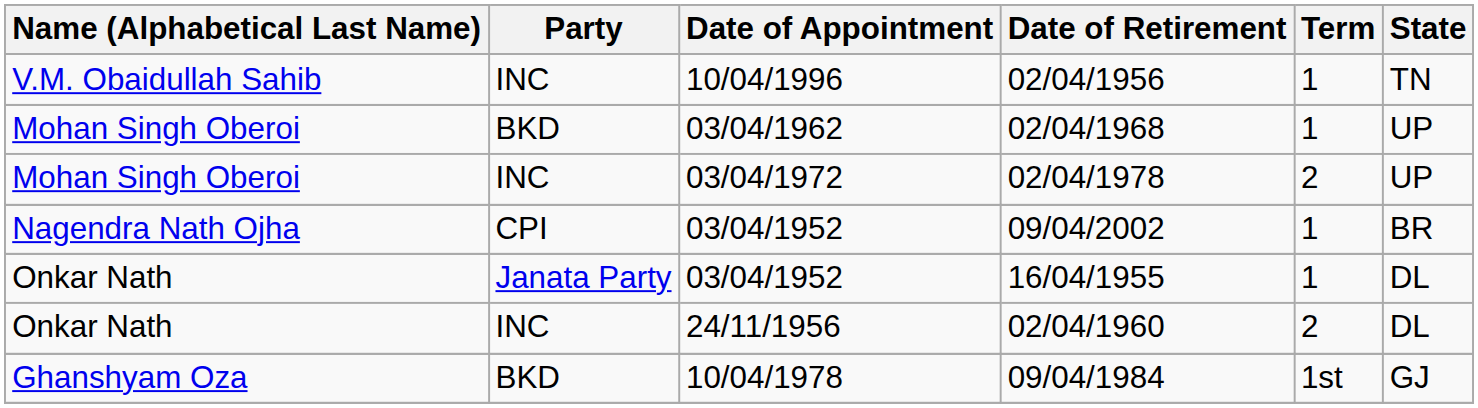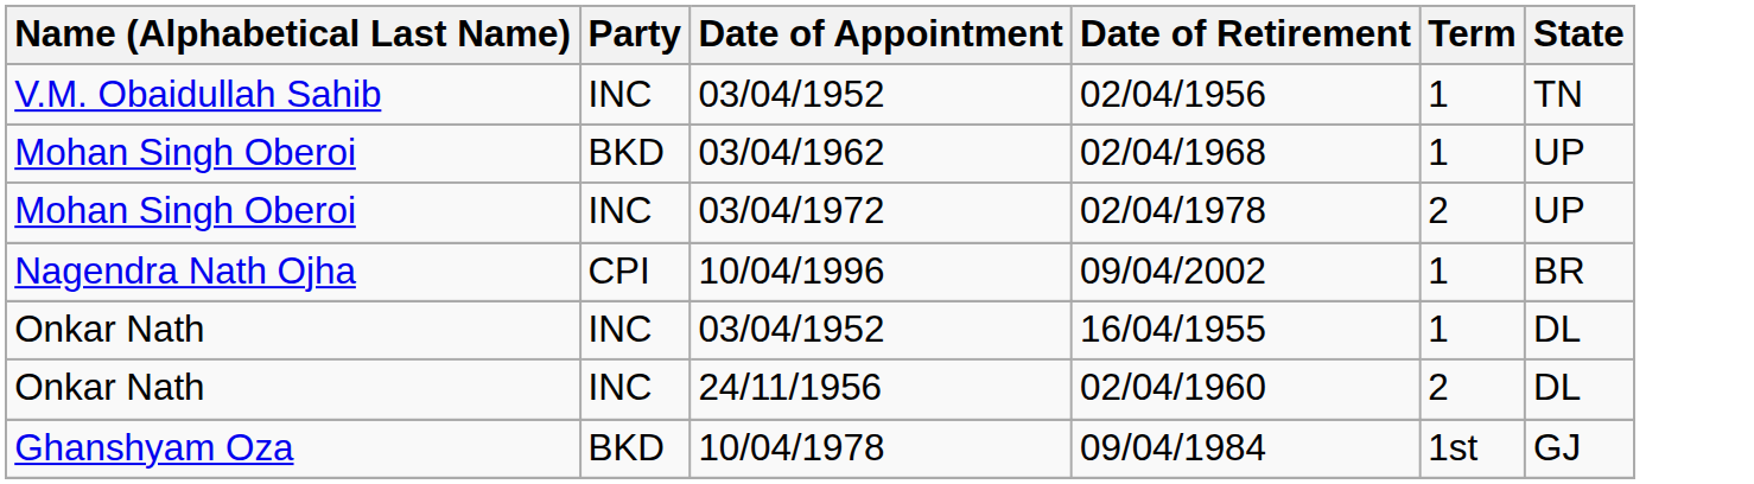02/04/1956 | Date of Appointment: 10/04/1996 -> 03/04/1952
09/04/2002 | Date of Appointment: 03/04/1952 -> 10/04/1996
16/04/1955 | Party: Janata Party -> INC
